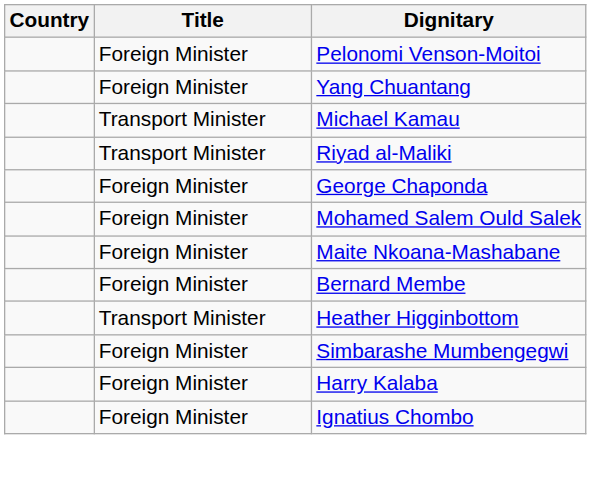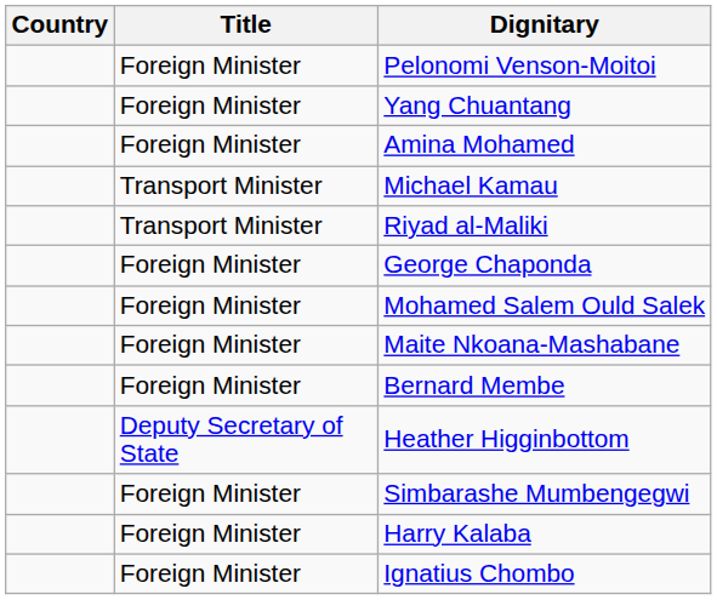+ row: Foreign Minister | Amina Mohamed
Heather Higginbottom | Title: Transport Minister -> Deputy Secretary of State
